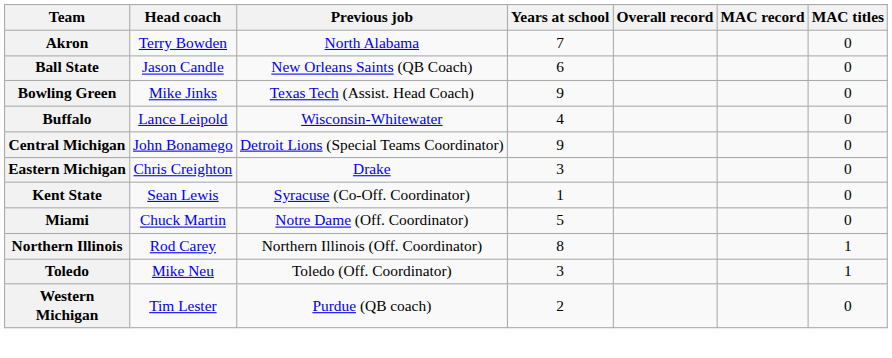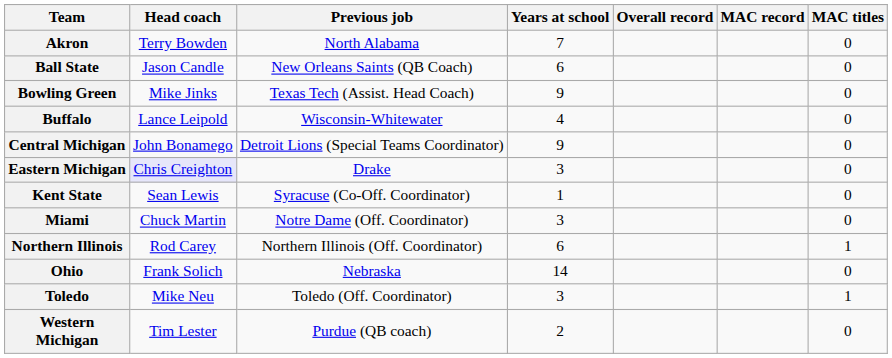Eastern Michigan | Head coach: no background -> lavender background
Miami | Years at school: 5 -> 3
Northern Illinois | Years at school: 8 -> 6
+ row: Ohio | Frank Solich | Nebraska | 14 | 0
